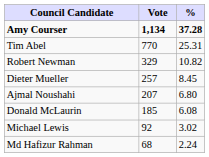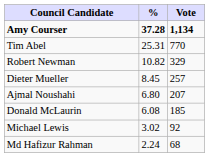columns swapped: Vote <-> %
